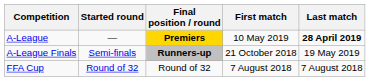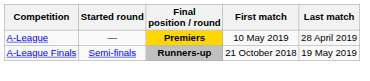A-League | Last match: bold -> normal
- row: FFA Cup | Round of 32 | Round of 32 | 7 August 2018 | 7 August 2018
